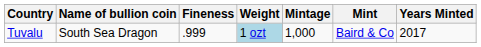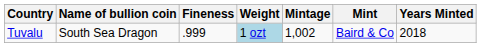Tuvalu | Mintage: 1,000 -> 1,002
Tuvalu | Years Minted: 2017 -> 2018
